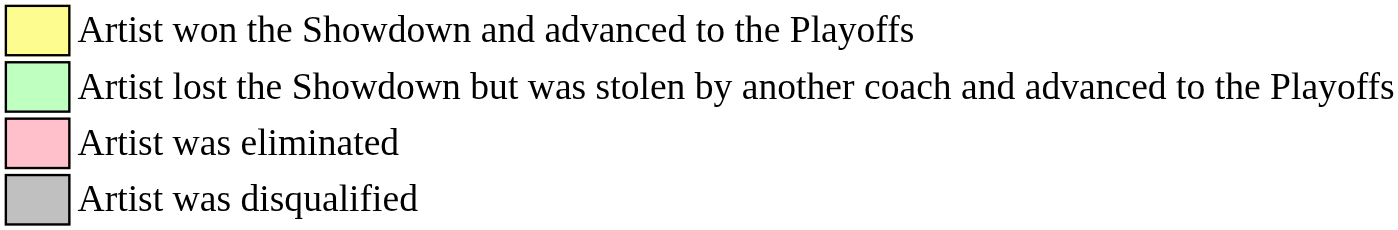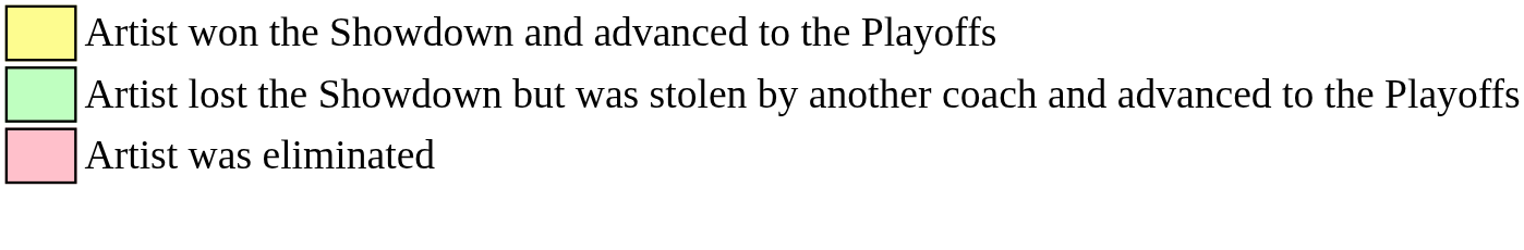- row: Artist was disqualified
